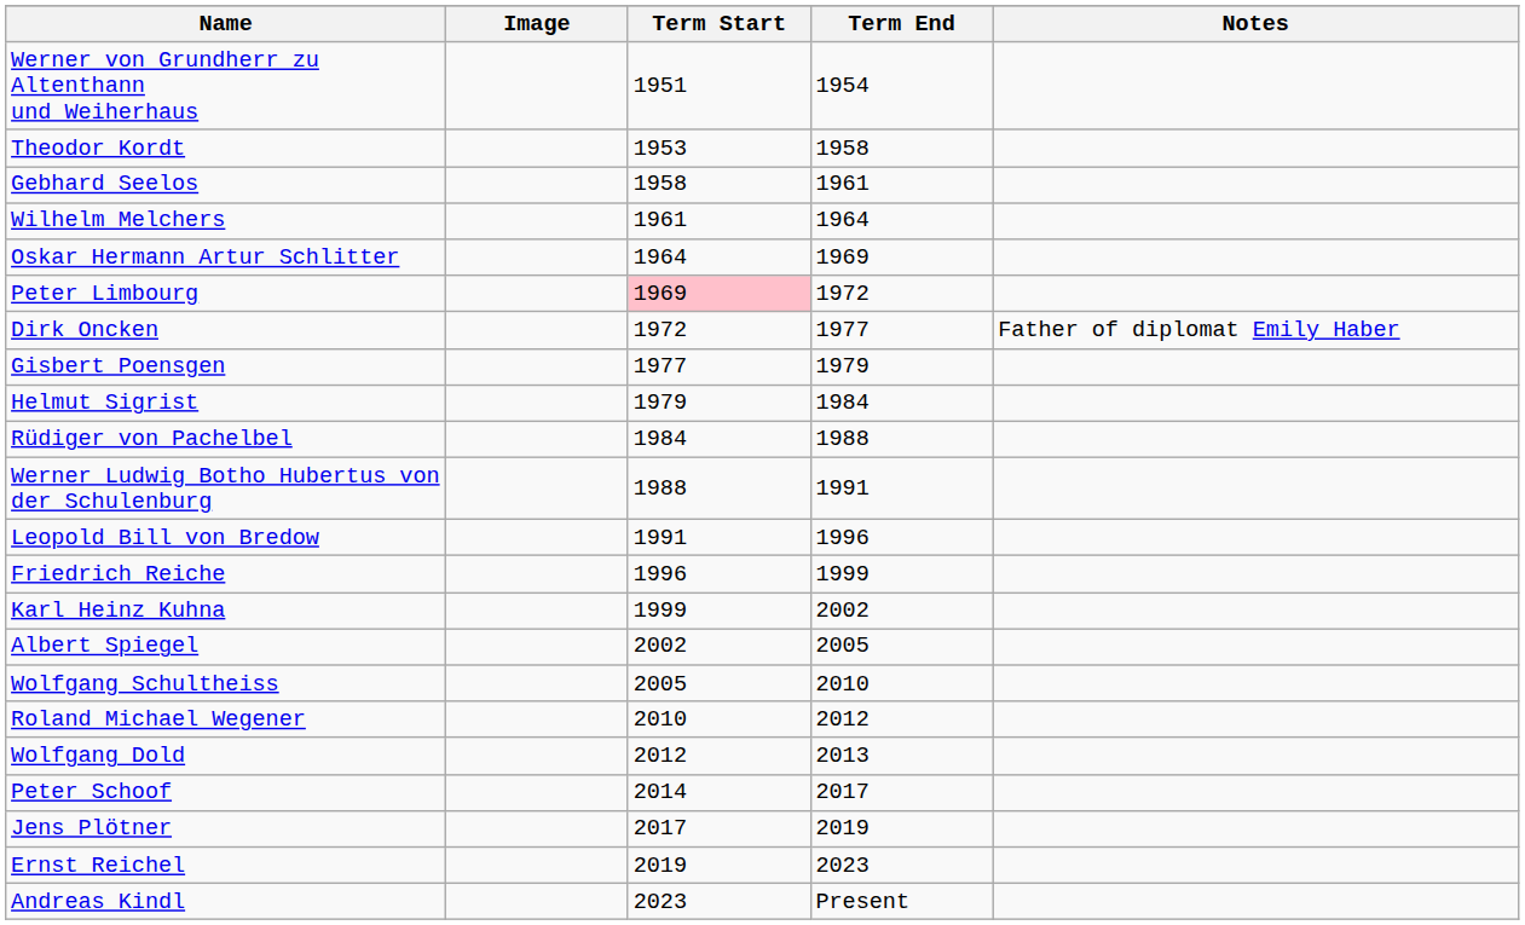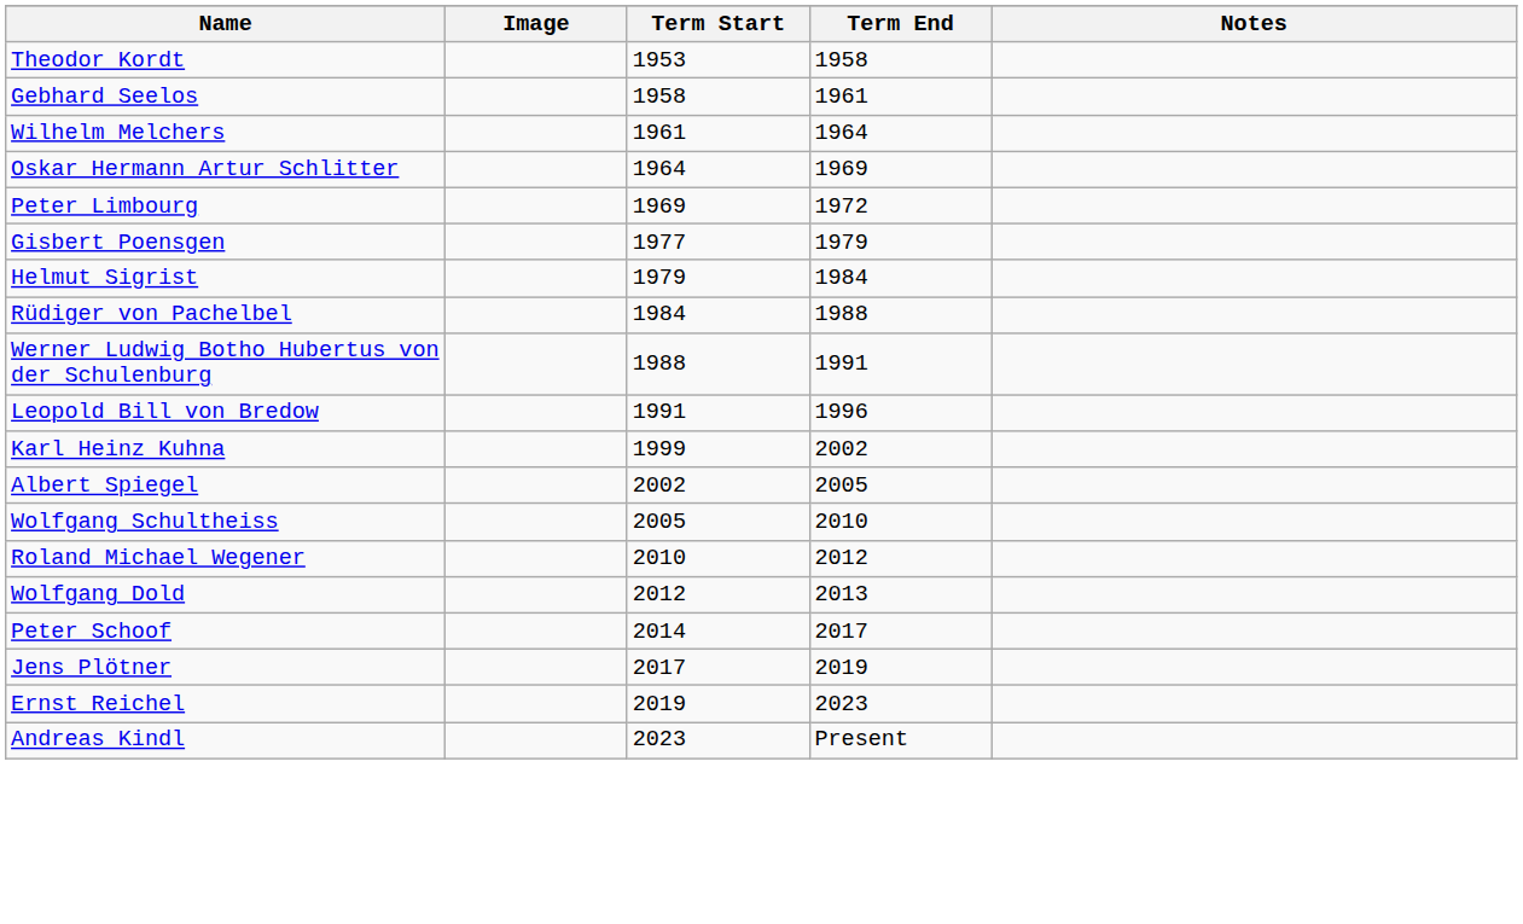- row: Werner von Grundherr zu Altenthann und Weiherhaus | 1951 | 1954
Peter Limbourg | Term Start: pink background -> no background
- row: Dirk Oncken | 1972 | 1977 | Father of diplomat Emily Haber
- row: Friedrich Reiche | 1996 | 1999
